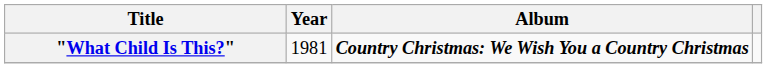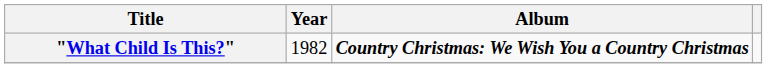"What Child Is This?" | Year: 1981 -> 1982
